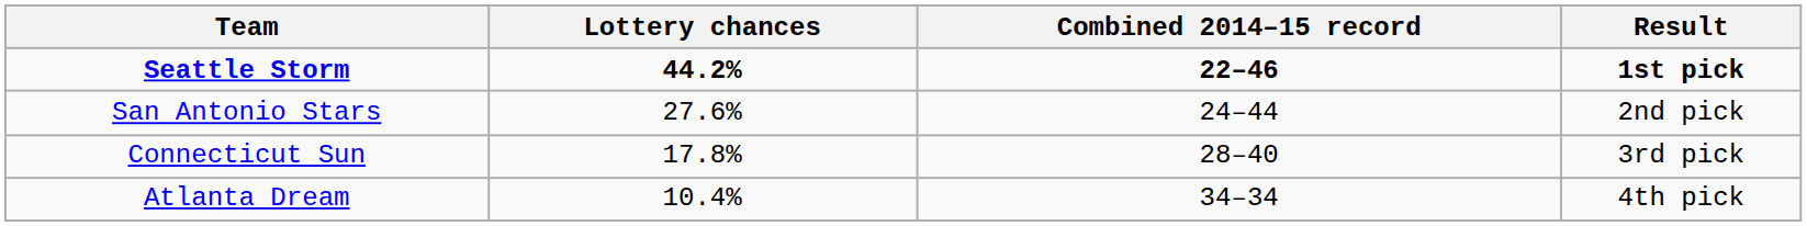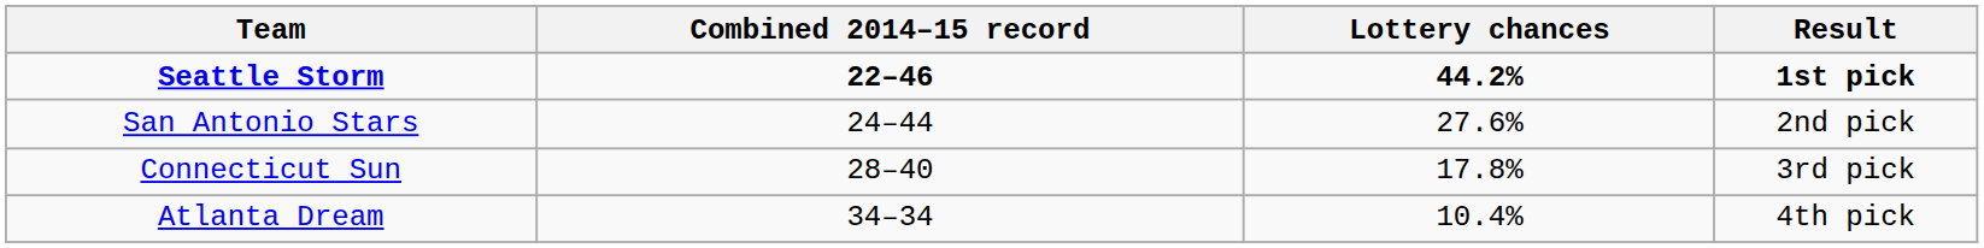columns swapped: Combined 2014–15 record <-> Lottery chances
